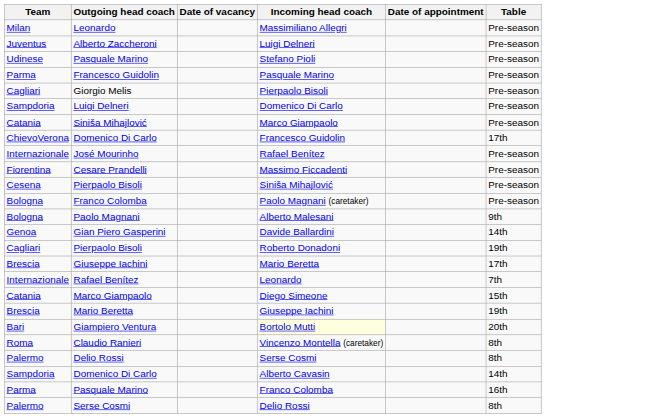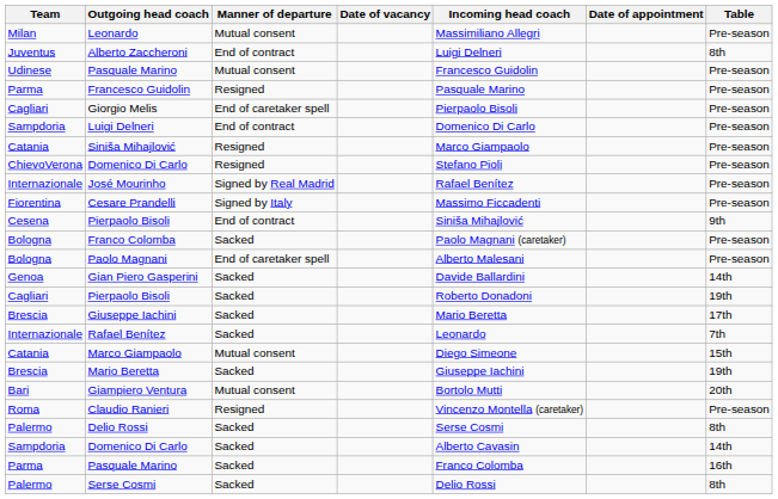+ column: Manner of departure | Mutual consent | End of contract | Mutual consent | Resigned | End of caretaker spell | End of contract | Resigned | Resigned | Signed by Real Madrid | Signed by Italy | End of contract | Sacked | End of caretaker spell | Sacked | Sacked | Sacked | Sacked | Mutual consent | Sacked | Mutual consent | Resigned | Sacked | Sacked | Sacked | Sacked
Alberto Zaccheroni | Table: Pre-season -> 8th
Udinese / Pasquale Marino | Incoming head coach: Stefano Pioli -> Francesco Guidolin
ChievoVerona / Domenico Di Carlo | Incoming head coach: Francesco Guidolin -> Stefano Pioli
ChievoVerona / Domenico Di Carlo | Table: 17th -> Pre-season
Cesena / Pierpaolo Bisoli | Table: Pre-season -> 9th
Paolo Magnani | Table: 9th -> Pre-season
Giampiero Ventura | Incoming head coach: lightyellow background -> no background
Claudio Ranieri | Table: 8th -> Pre-season
